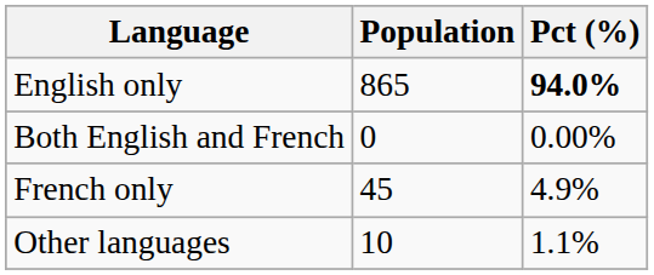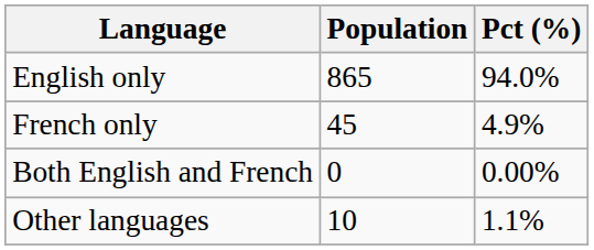English only | Pct (%): bold -> normal
rows swapped: French only <-> Both English and French
